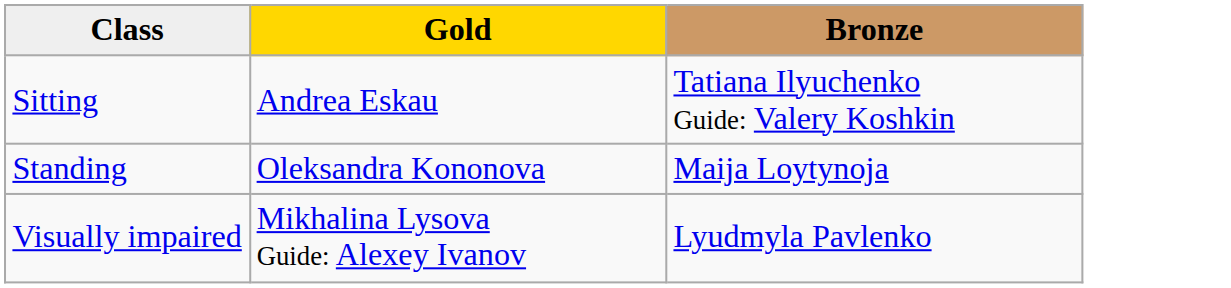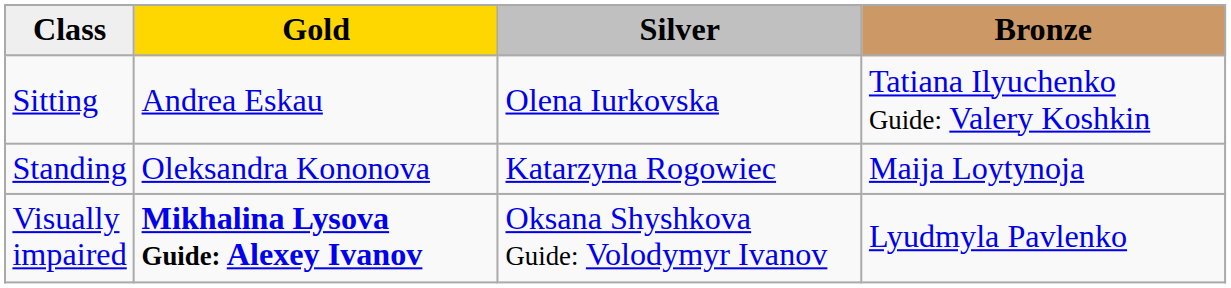+ column: Silver | Olena Iurkovska | Katarzyna Rogowiec | Oksana Shyshkova Guide: Volodymyr Ivanov
Visually impaired | Gold: normal -> bold
